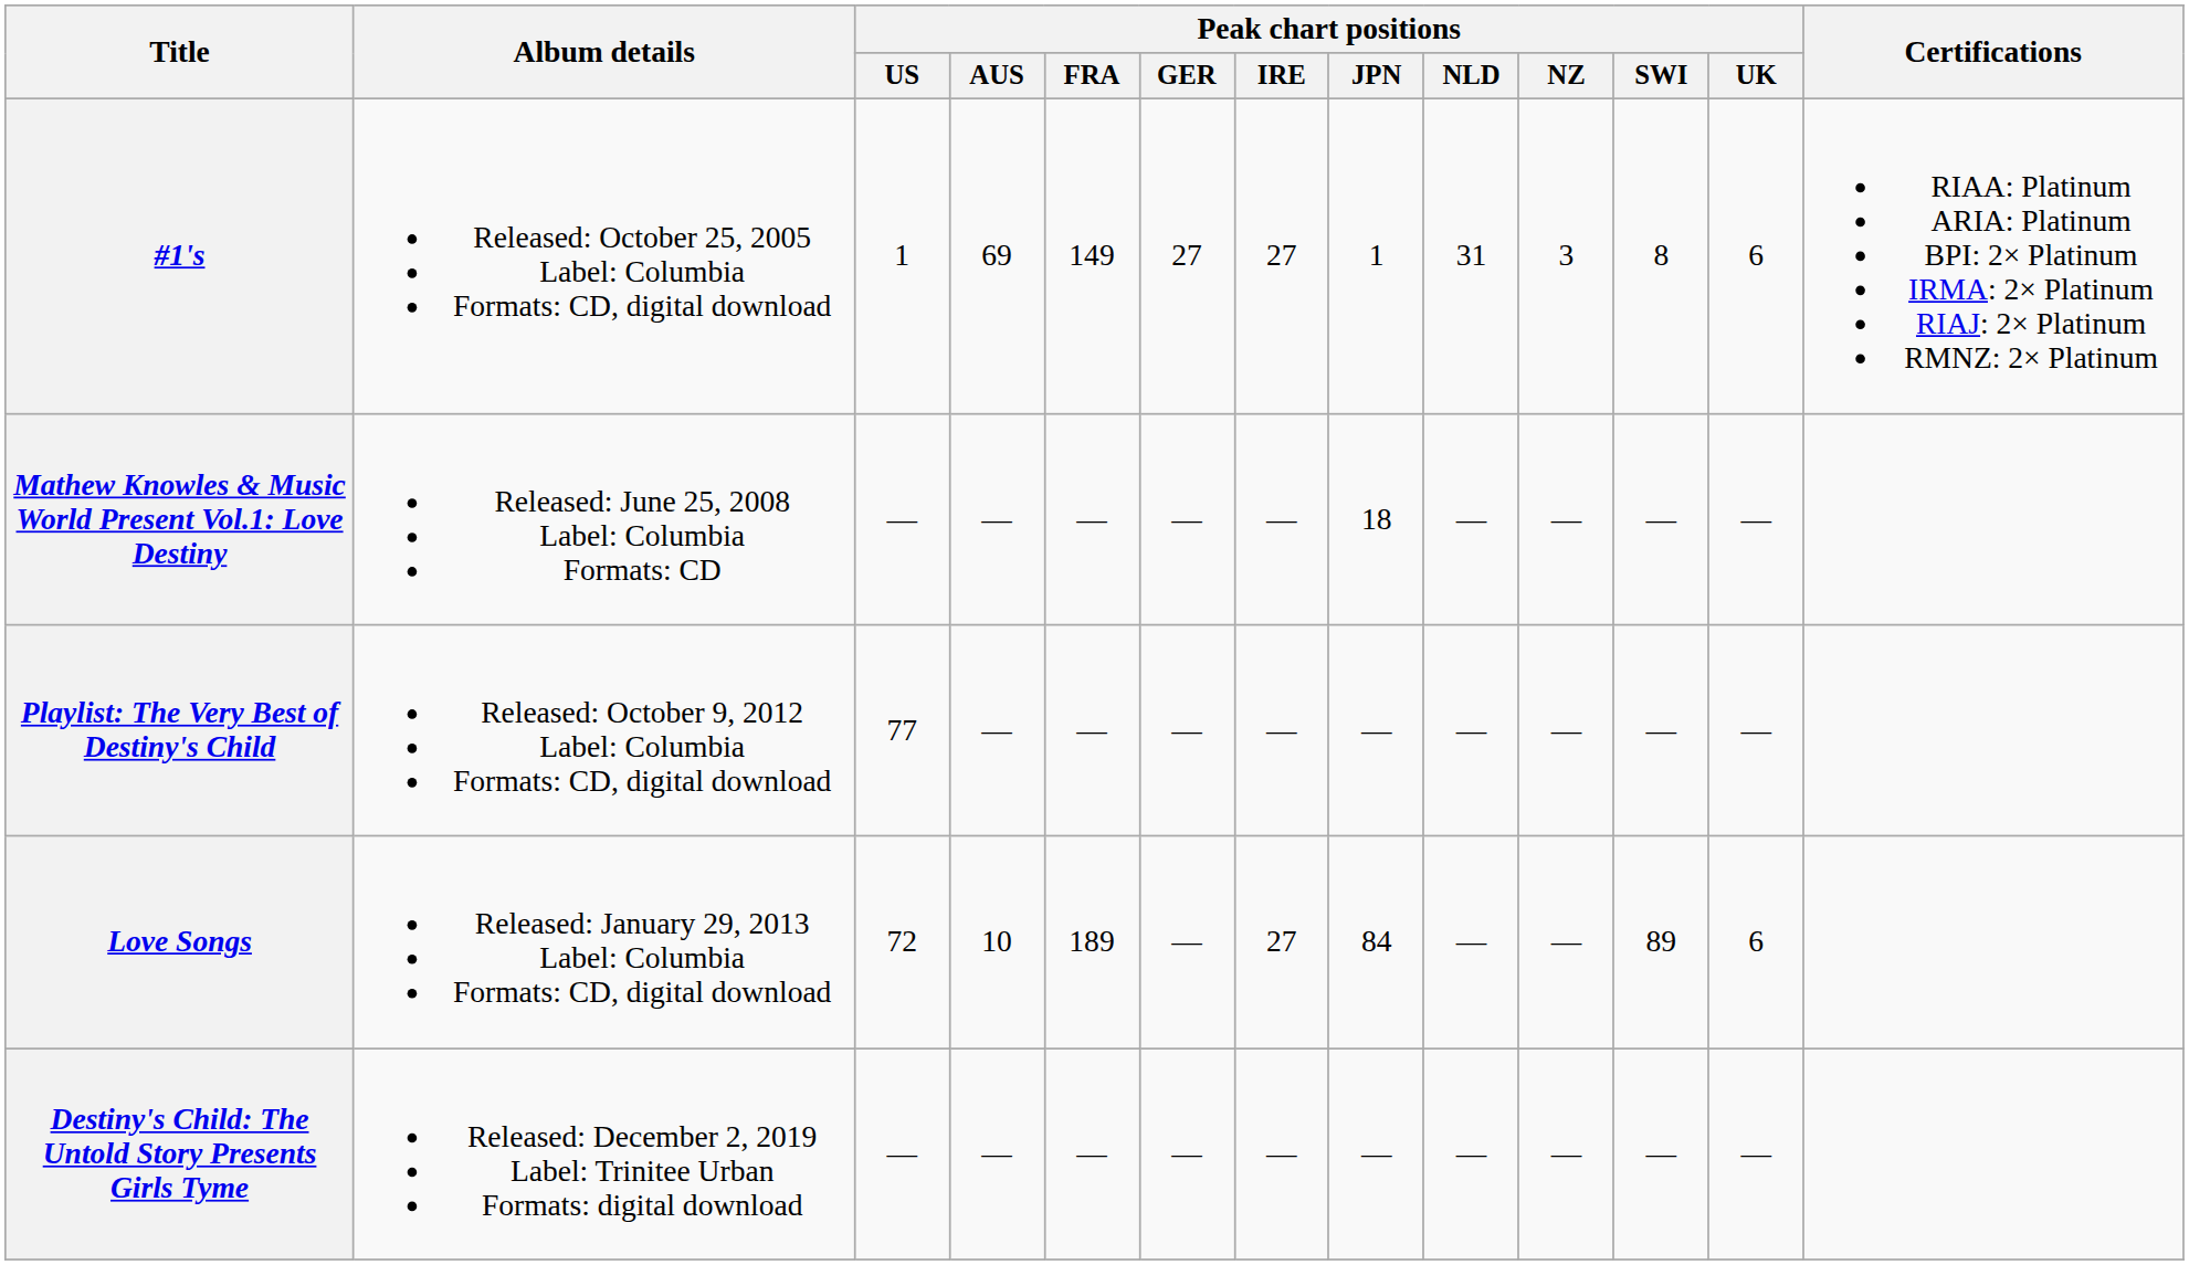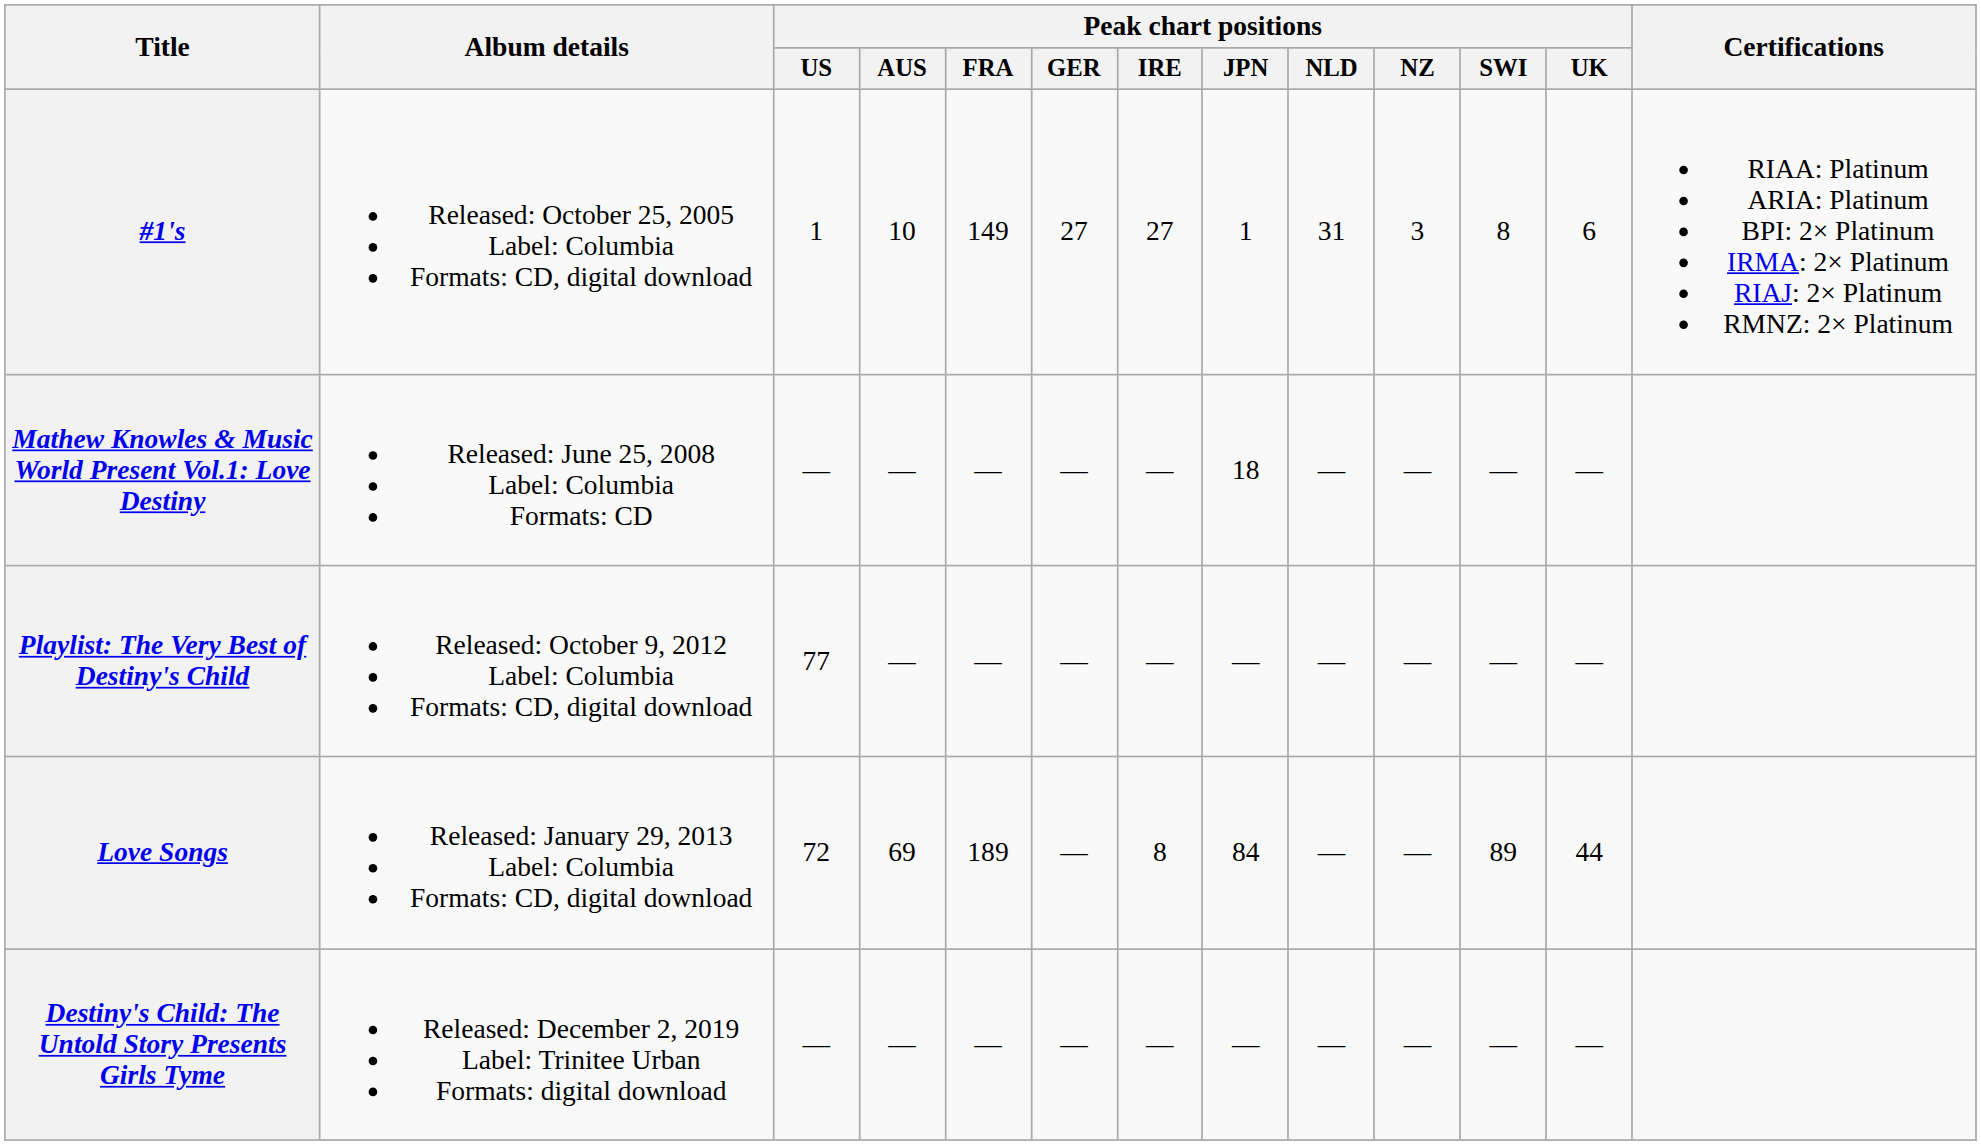#1's | Peak chart positions / AUS: 69 -> 10
Love Songs | Peak chart positions / AUS: 10 -> 69
Love Songs | Peak chart positions / IRE: 27 -> 8
Love Songs | Peak chart positions / UK: 6 -> 44
